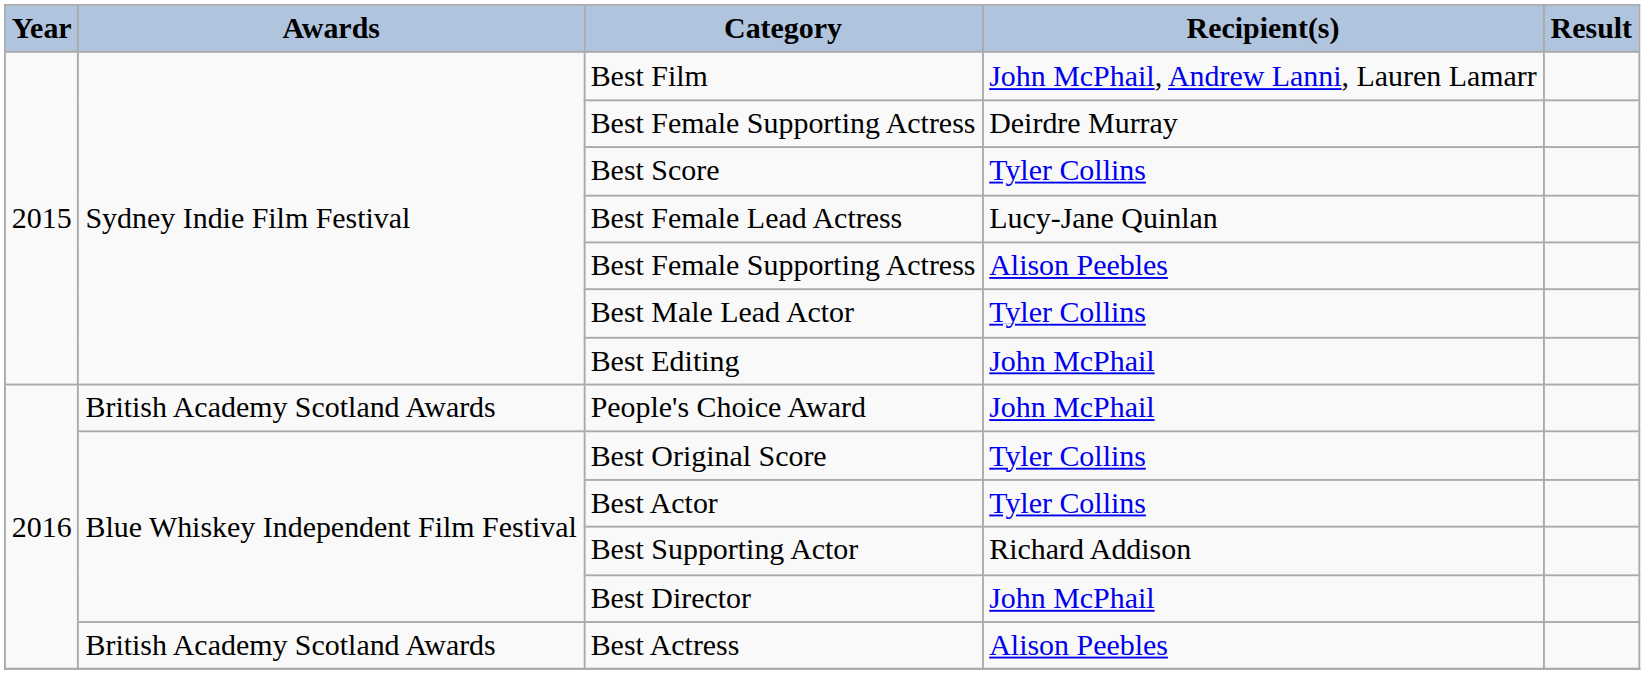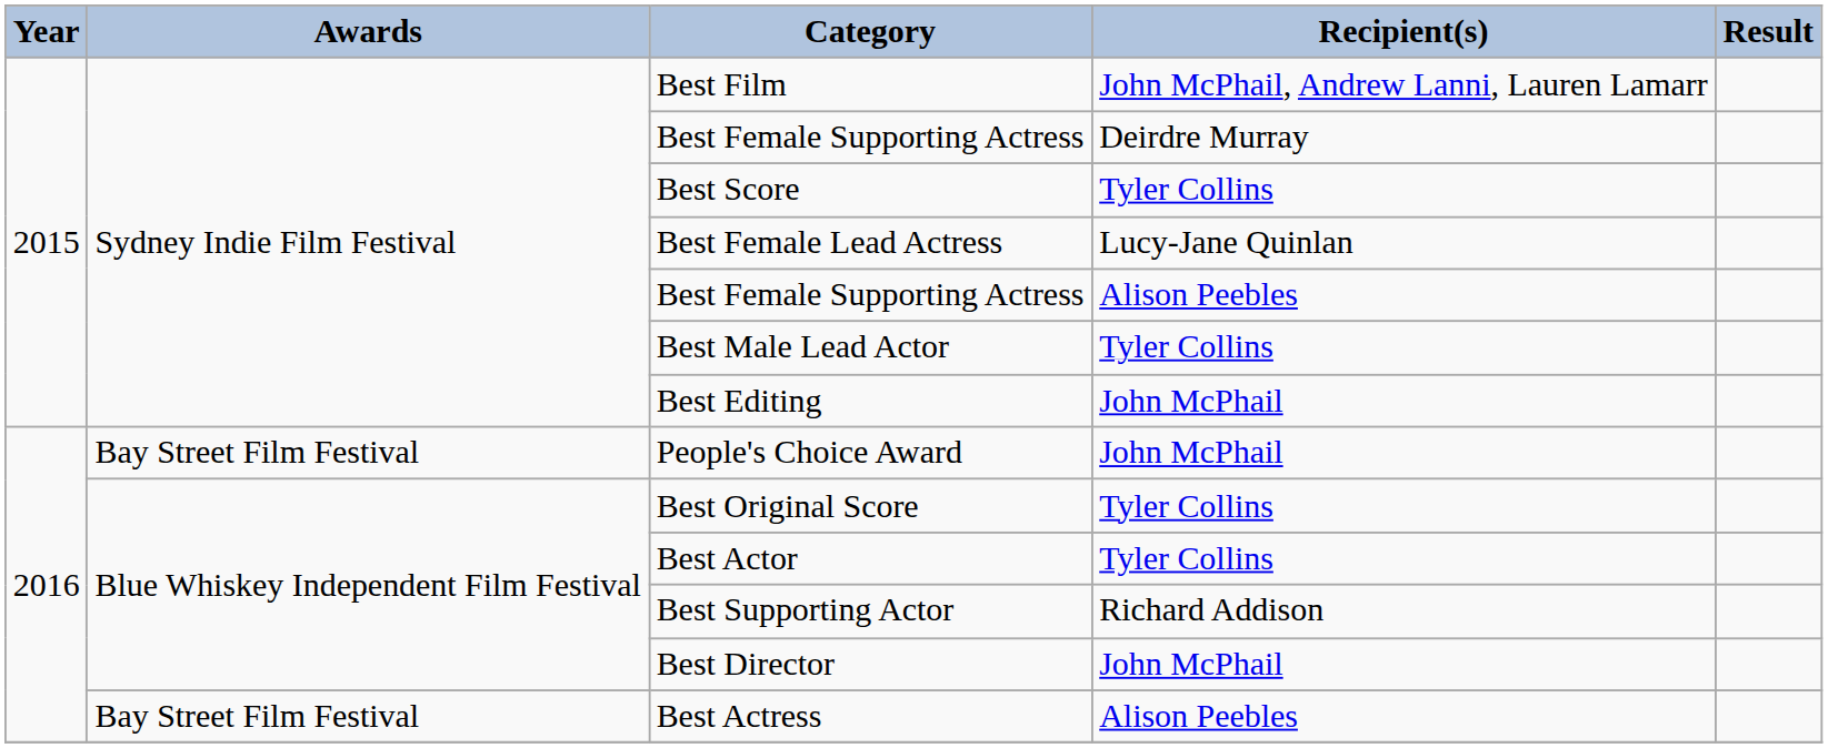People's Choice Award | Awards: British Academy Scotland Awards -> Bay Street Film Festival
Best Actress | Awards: British Academy Scotland Awards -> Bay Street Film Festival
